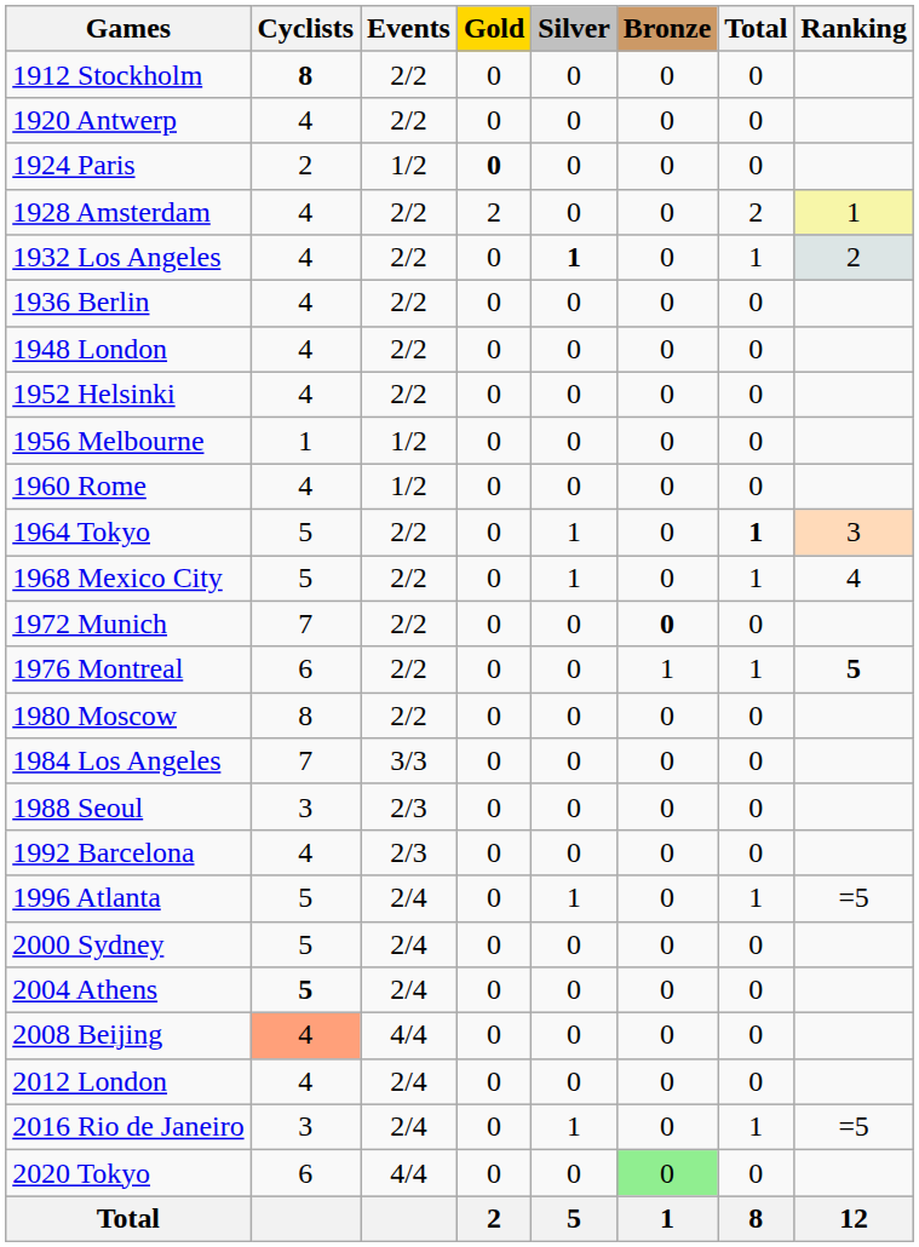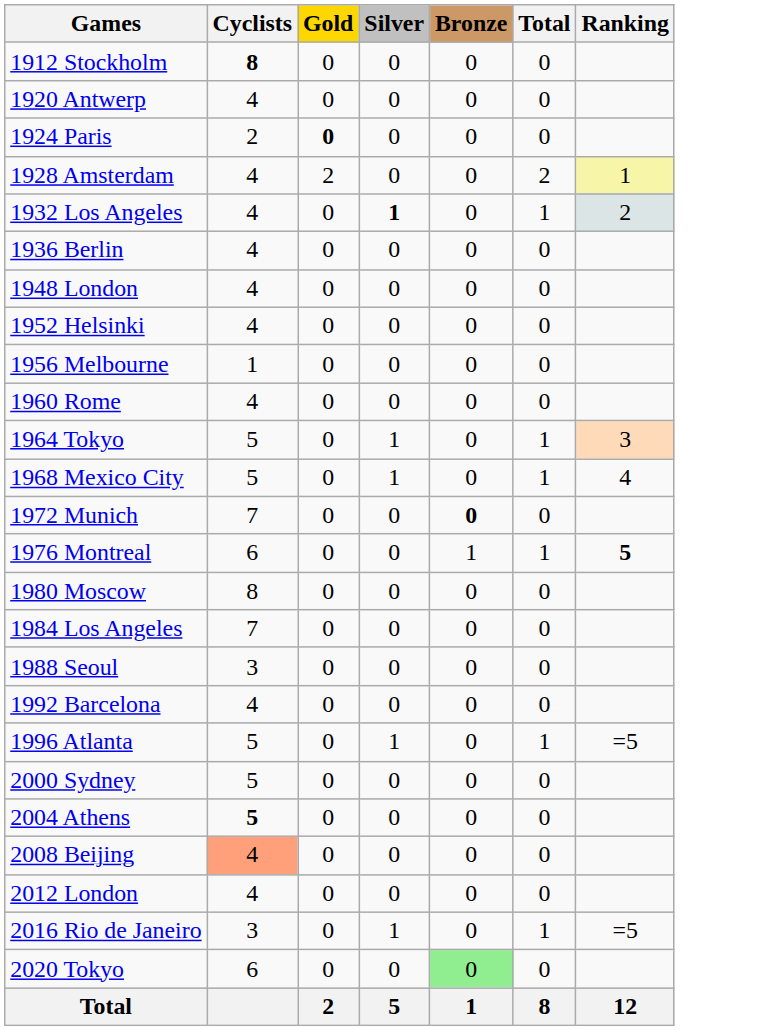- column: Events | 2/2 | 2/2 | 1/2 | 2/2 | 2/2 | 2/2 | 2/2 | 2/2 | 1/2 | 1/2 | 2/2 | 2/2 | 2/2 | 2/2 | 2/2 | 3/3 | 2/3 | 2/3 | 2/4 | 2/4 | 2/4 | 4/4 | 2/4 | 2/4 | 4/4
1964 Tokyo | Total: bold -> normal
